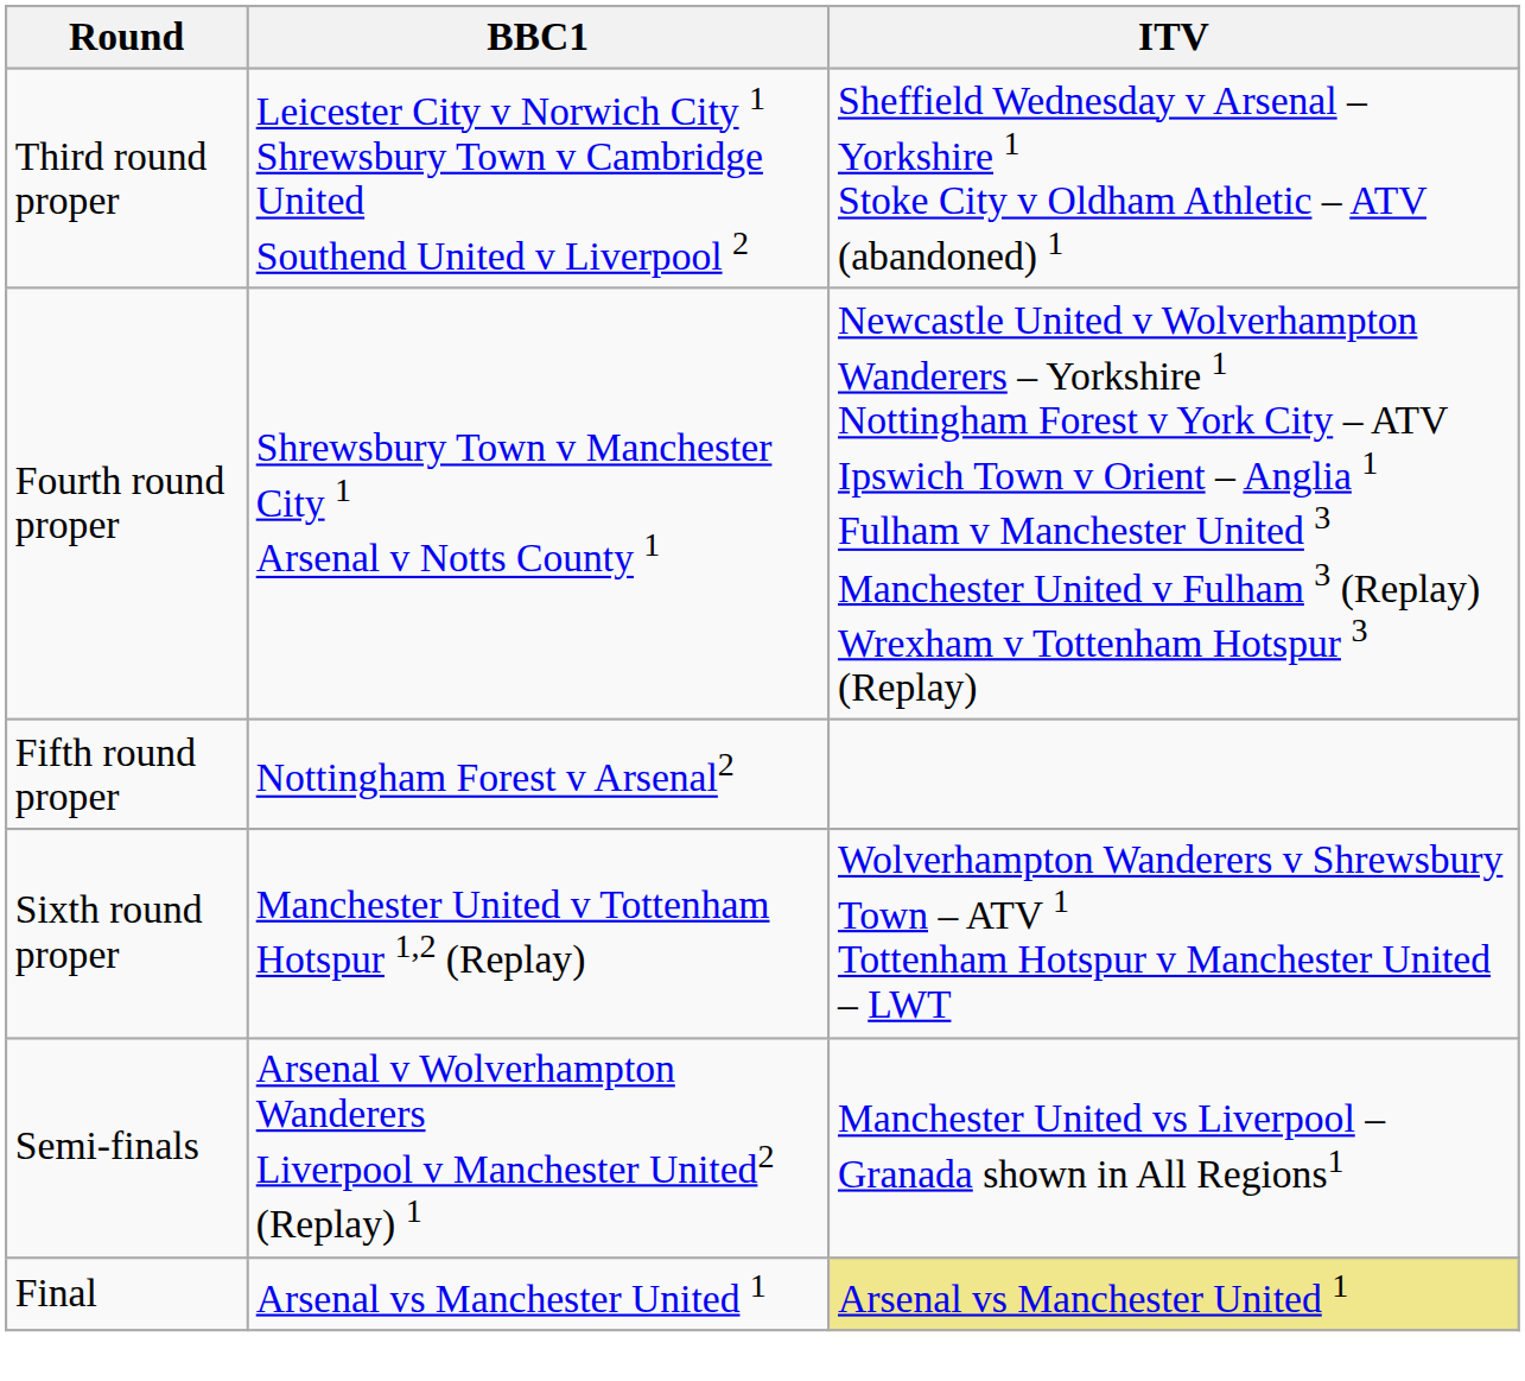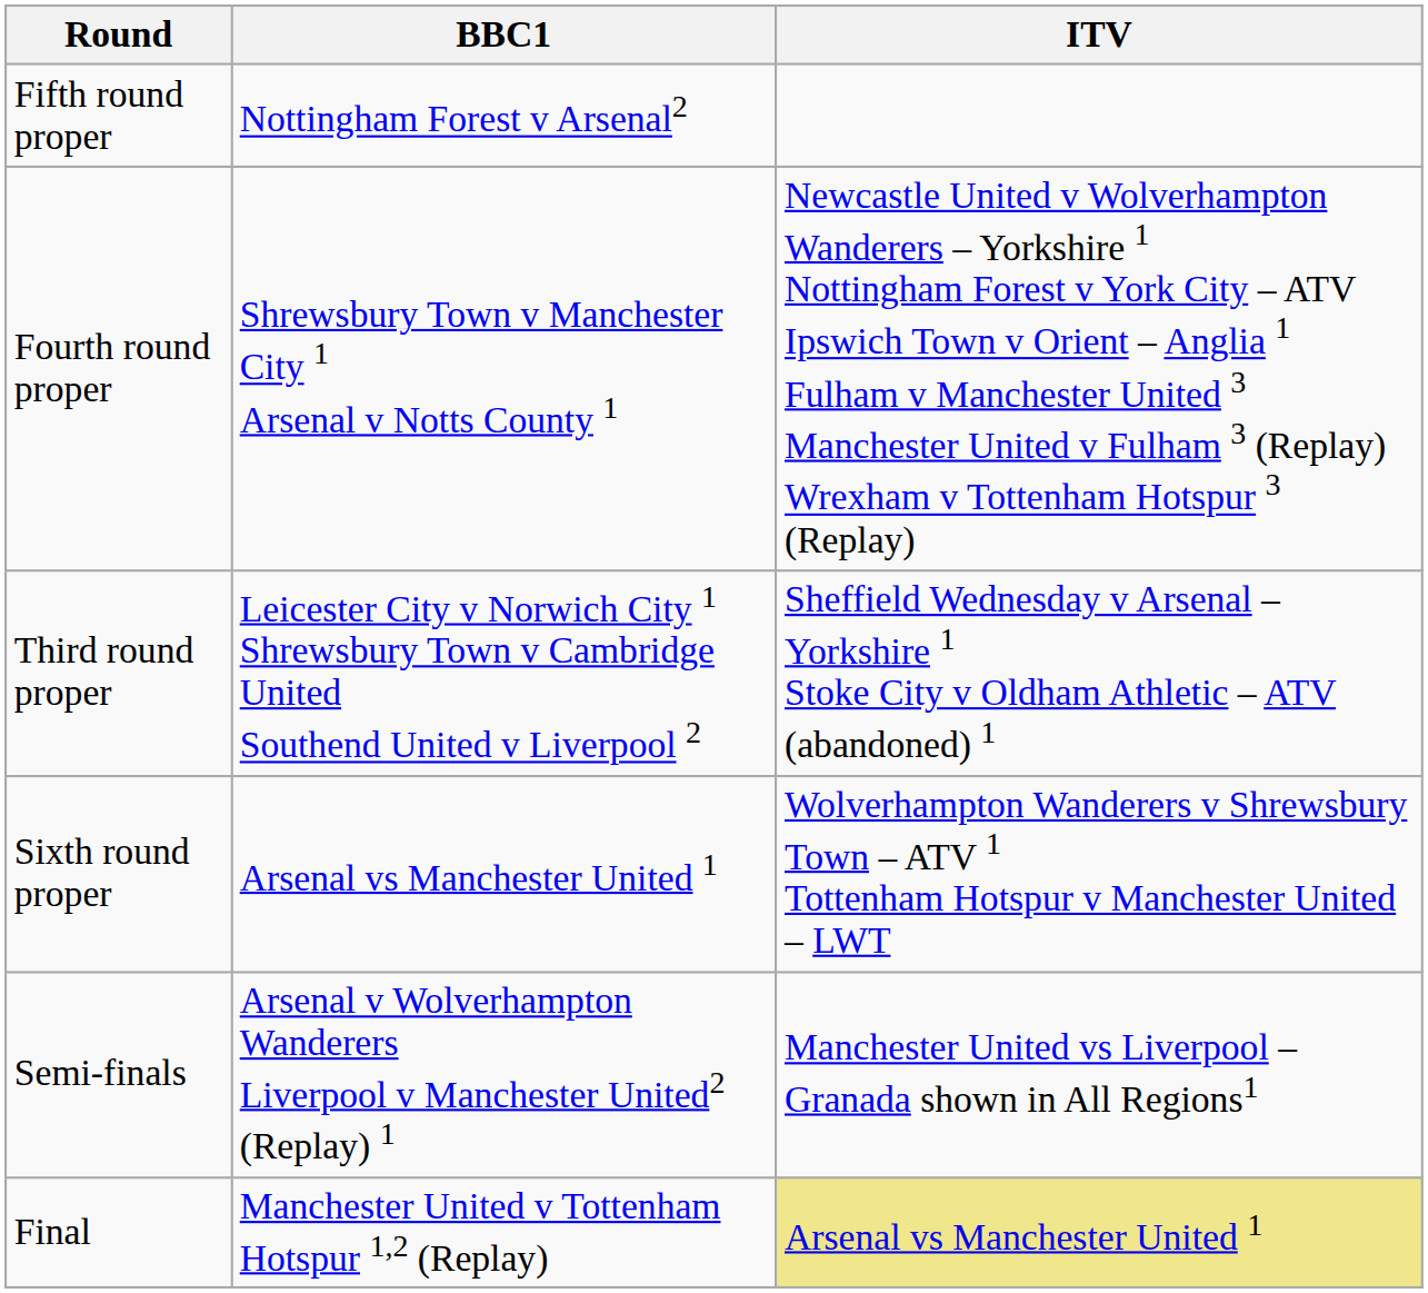rows swapped: Third round proper <-> Fifth round proper
Sixth round proper | BBC1: Manchester United v Tottenham Hotspur 1,2 (Replay) -> Arsenal vs Manchester United 1
Final | BBC1: Arsenal vs Manchester United 1 -> Manchester United v Tottenham Hotspur 1,2 (Replay)
